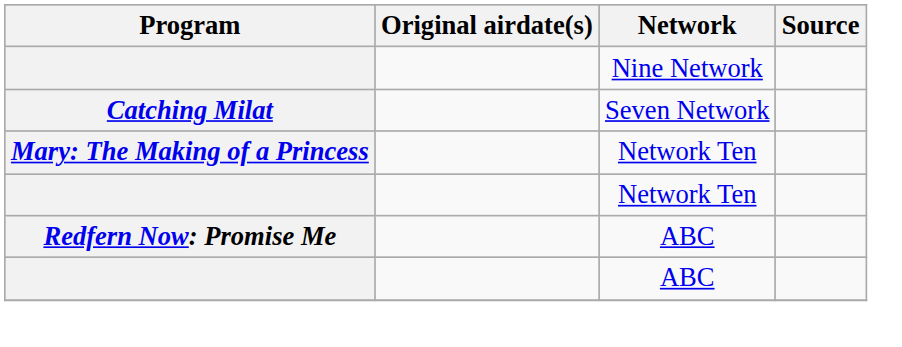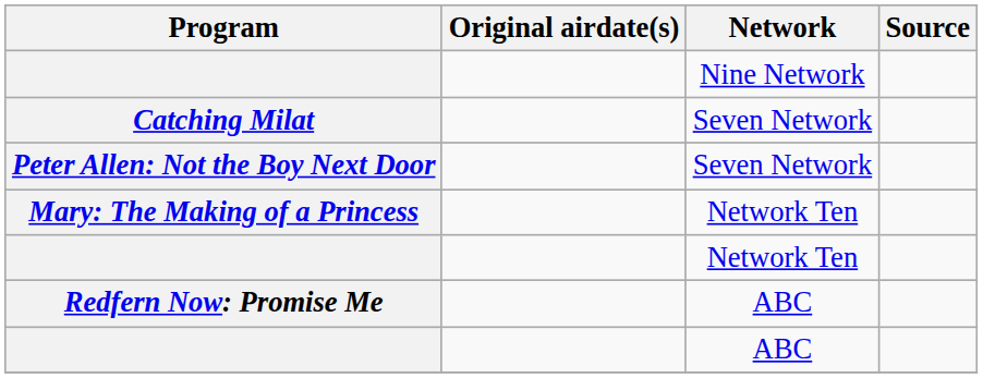+ row: Peter Allen: Not the Boy Next Door | Seven Network
